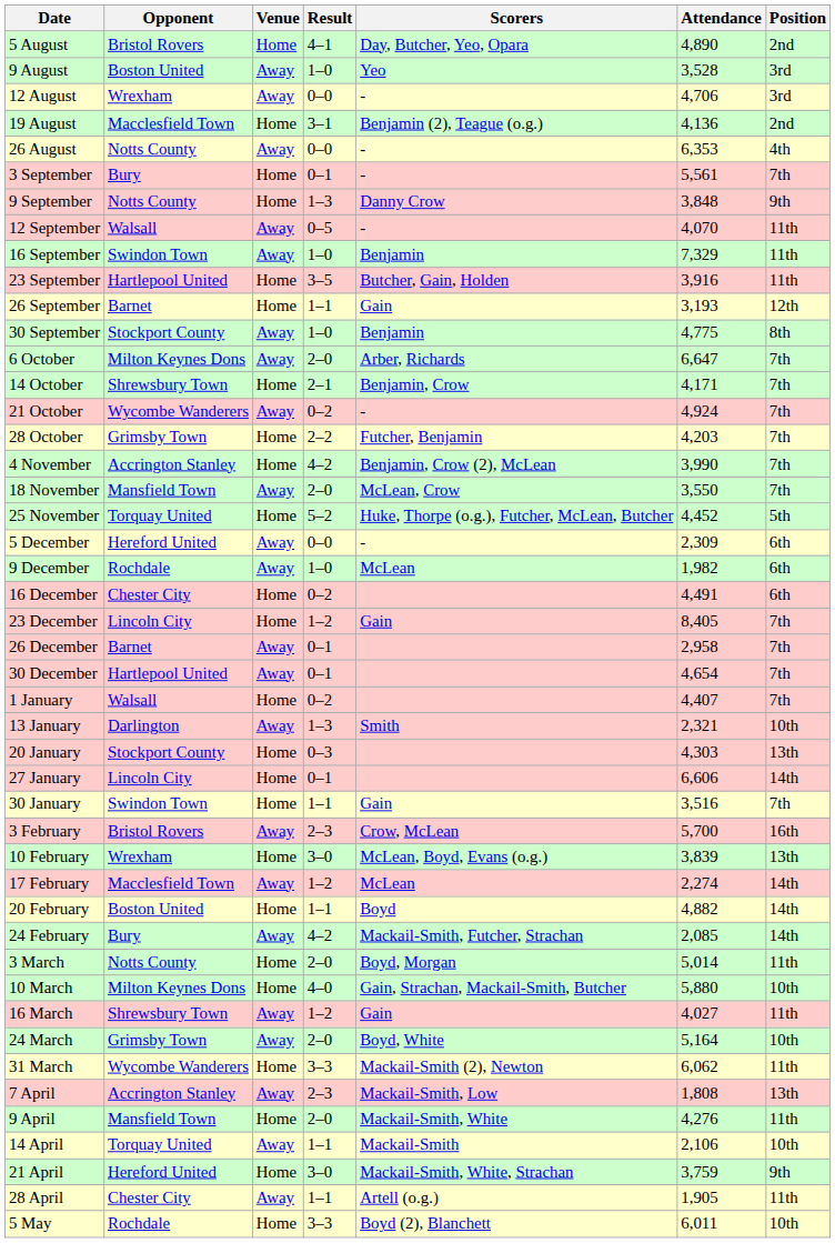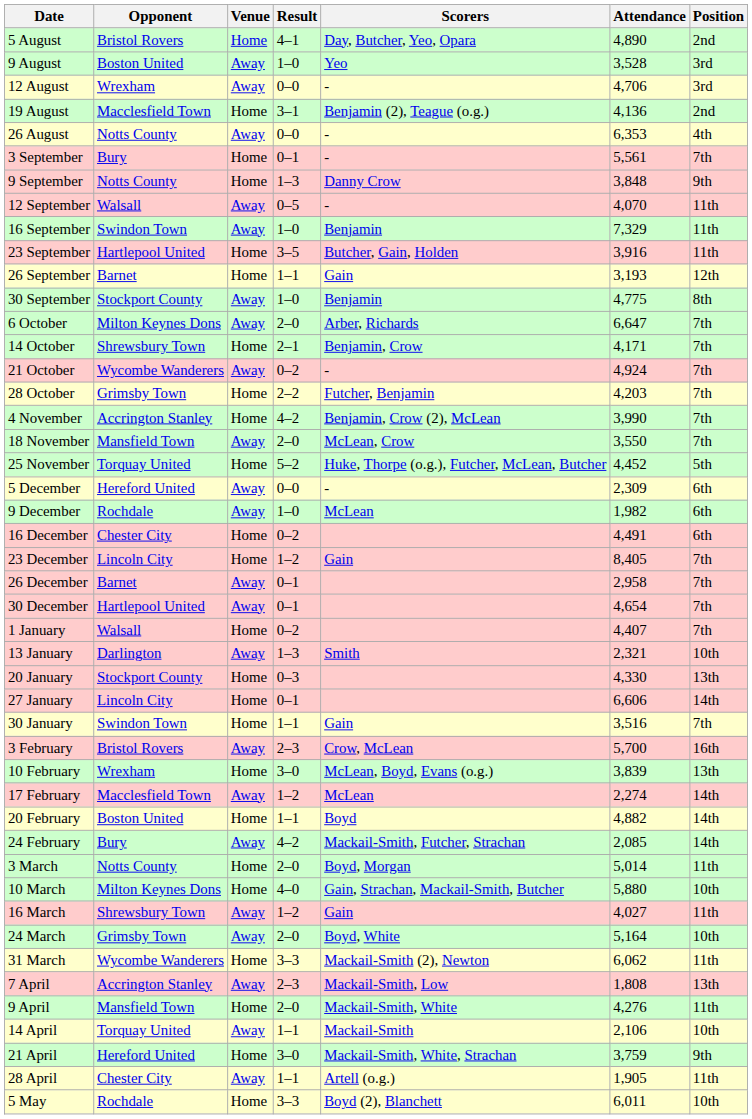20 January | Attendance: 4,303 -> 4,330
